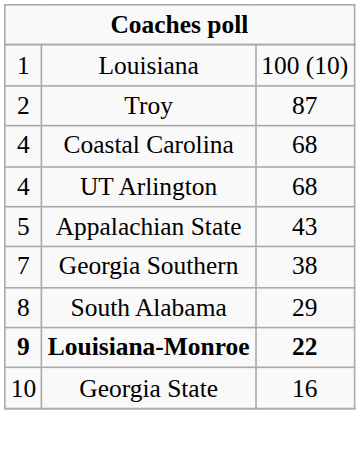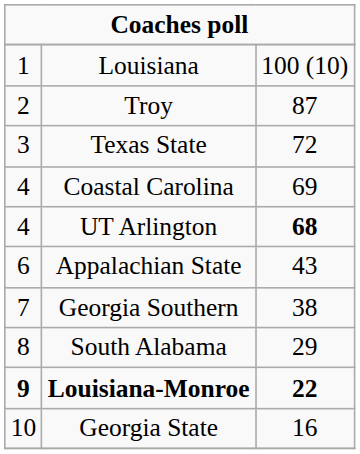+ row: 3 | Texas State | 72
Coastal Carolina | column 3: 68 -> 69
UT Arlington | column 3: normal -> bold
Appalachian State | column 1: 5 -> 6
